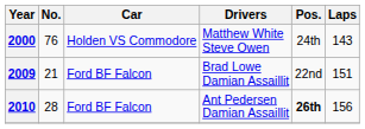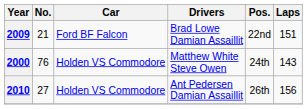rows swapped: 2000 <-> 2009
2010 | No.: 28 -> 27
2010 | Car: Ford BF Falcon -> Holden VS Commodore
2010 | Pos.: bold -> normal
